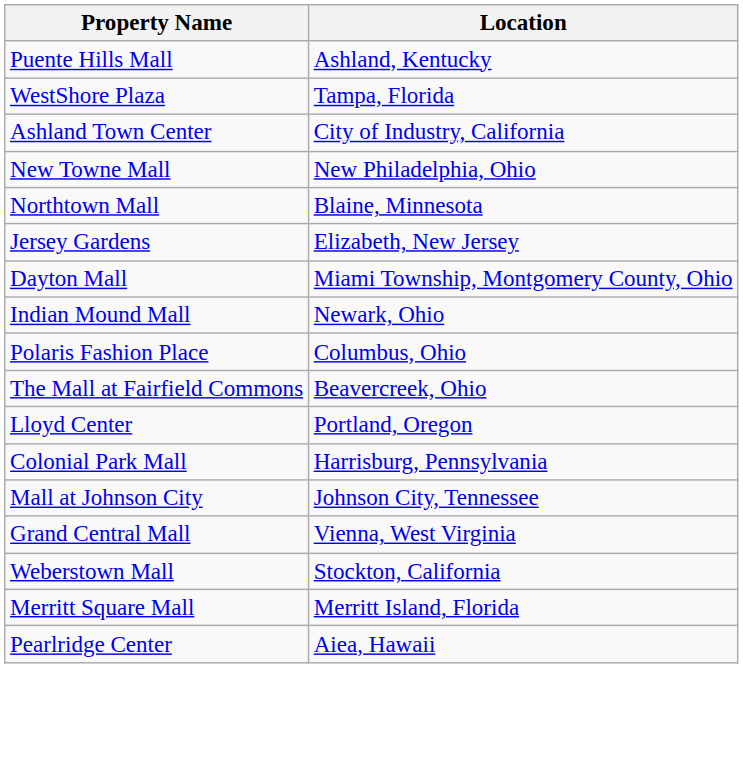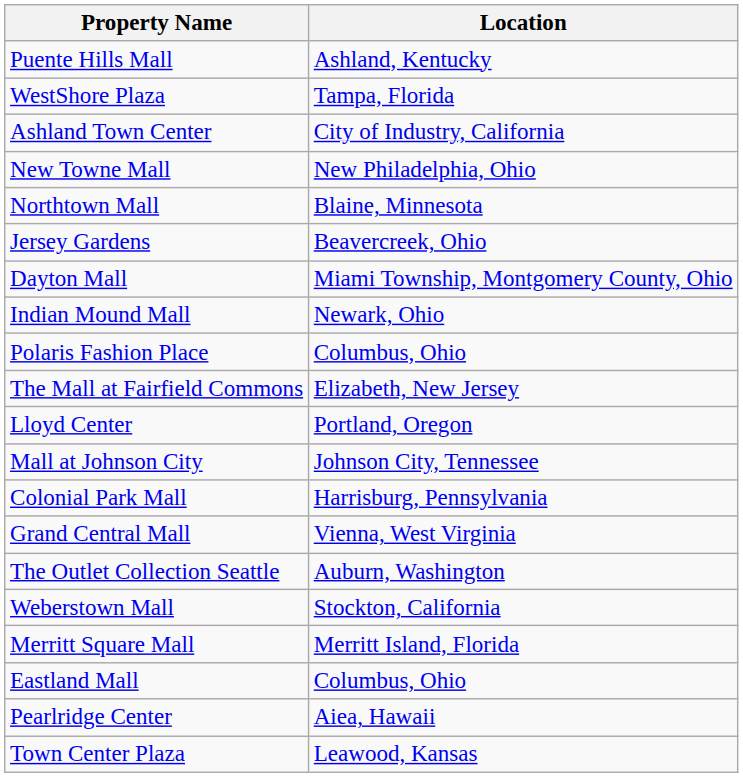Jersey Gardens | Location: Elizabeth, New Jersey -> Beavercreek, Ohio
The Mall at Fairfield Commons | Location: Beavercreek, Ohio -> Elizabeth, New Jersey
rows swapped: Colonial Park Mall <-> Mall at Johnson City
+ row: The Outlet Collection Seattle | Auburn, Washington
+ row: Eastland Mall | Columbus, Ohio
+ row: Town Center Plaza | Leawood, Kansas
